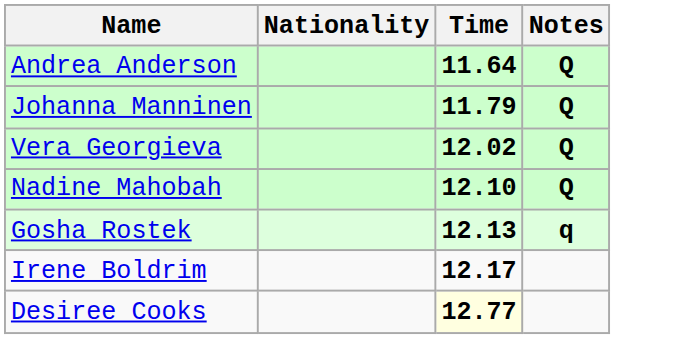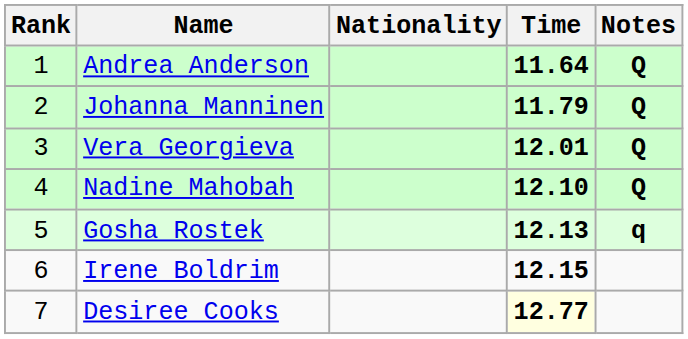+ column: Rank | 1 | 2 | 3 | 4 | 5 | 6 | 7
Vera Georgieva | Time: 12.02 -> 12.01
Irene Boldrim | Time: 12.17 -> 12.15
